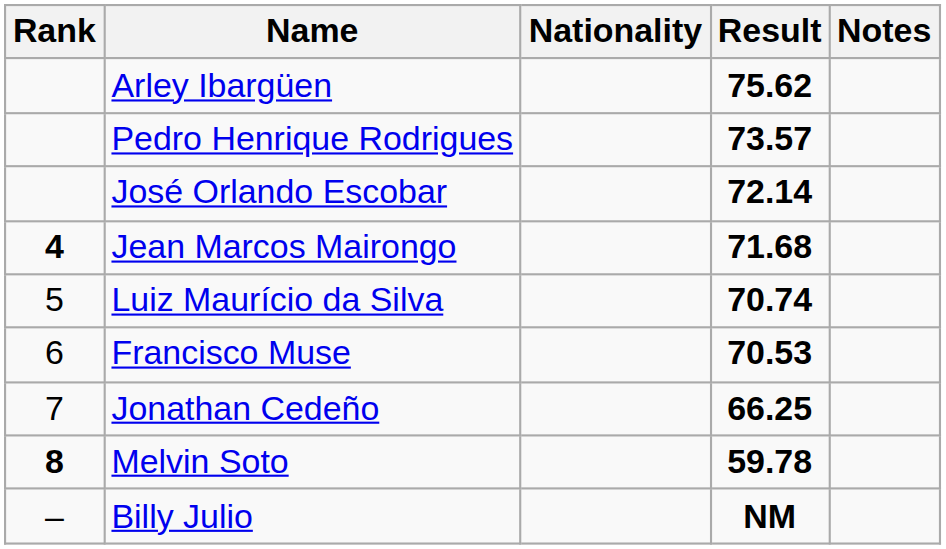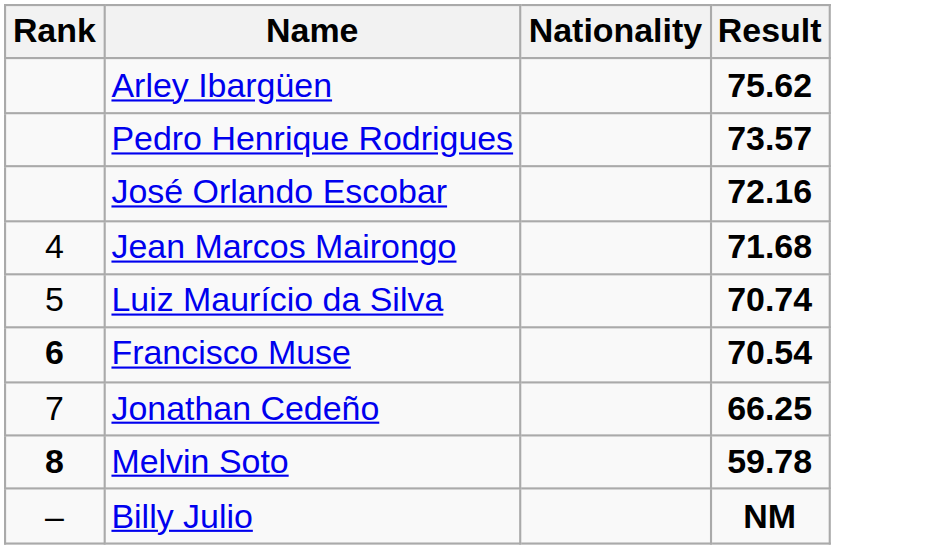- column: Notes
José Orlando Escobar | Result: 72.14 -> 72.16
Jean Marcos Mairongo | Rank: bold -> normal
Francisco Muse | Rank: normal -> bold
Francisco Muse | Result: 70.53 -> 70.54
